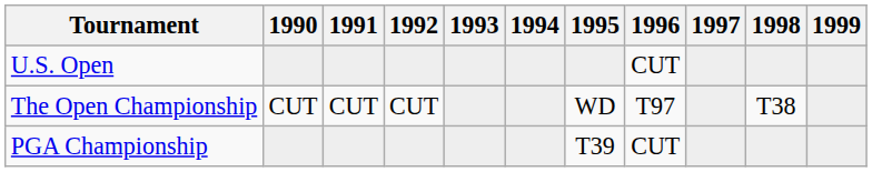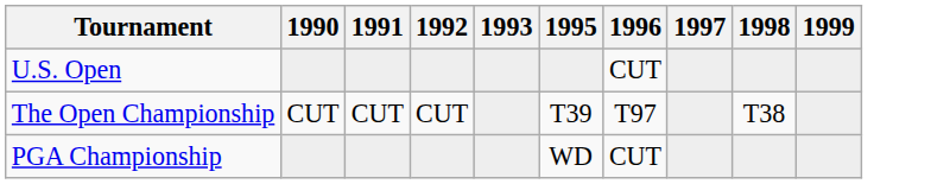- column: 1994
The Open Championship | 1995: WD -> T39
PGA Championship | 1995: T39 -> WD
